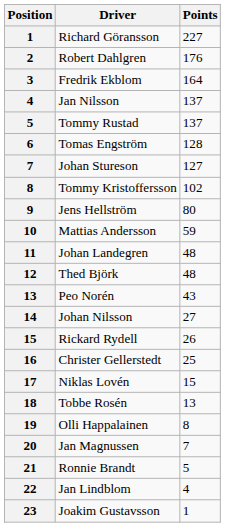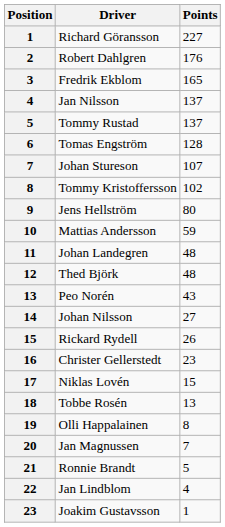Fredrik Ekblom | Points: 164 -> 165
Johan Stureson | Points: 127 -> 107
Christer Gellerstedt | Points: 25 -> 23
